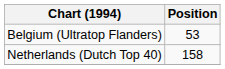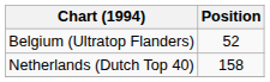Belgium (Ultratop Flanders) | Position: 53 -> 52
